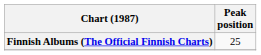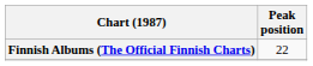Finnish Albums (The Official Finnish Charts) | Peak position: 25 -> 22
